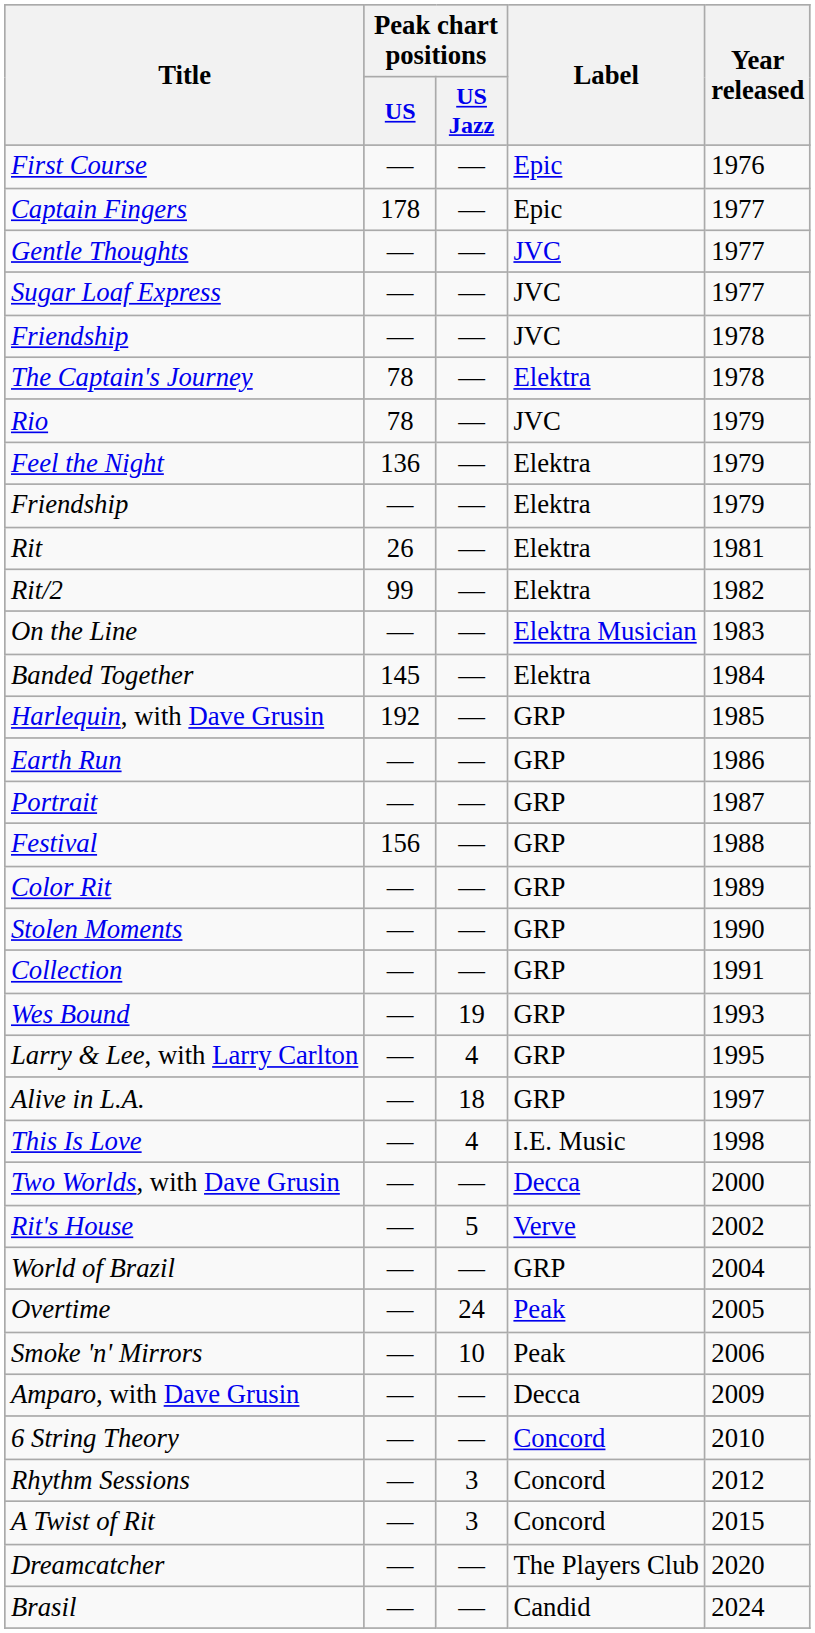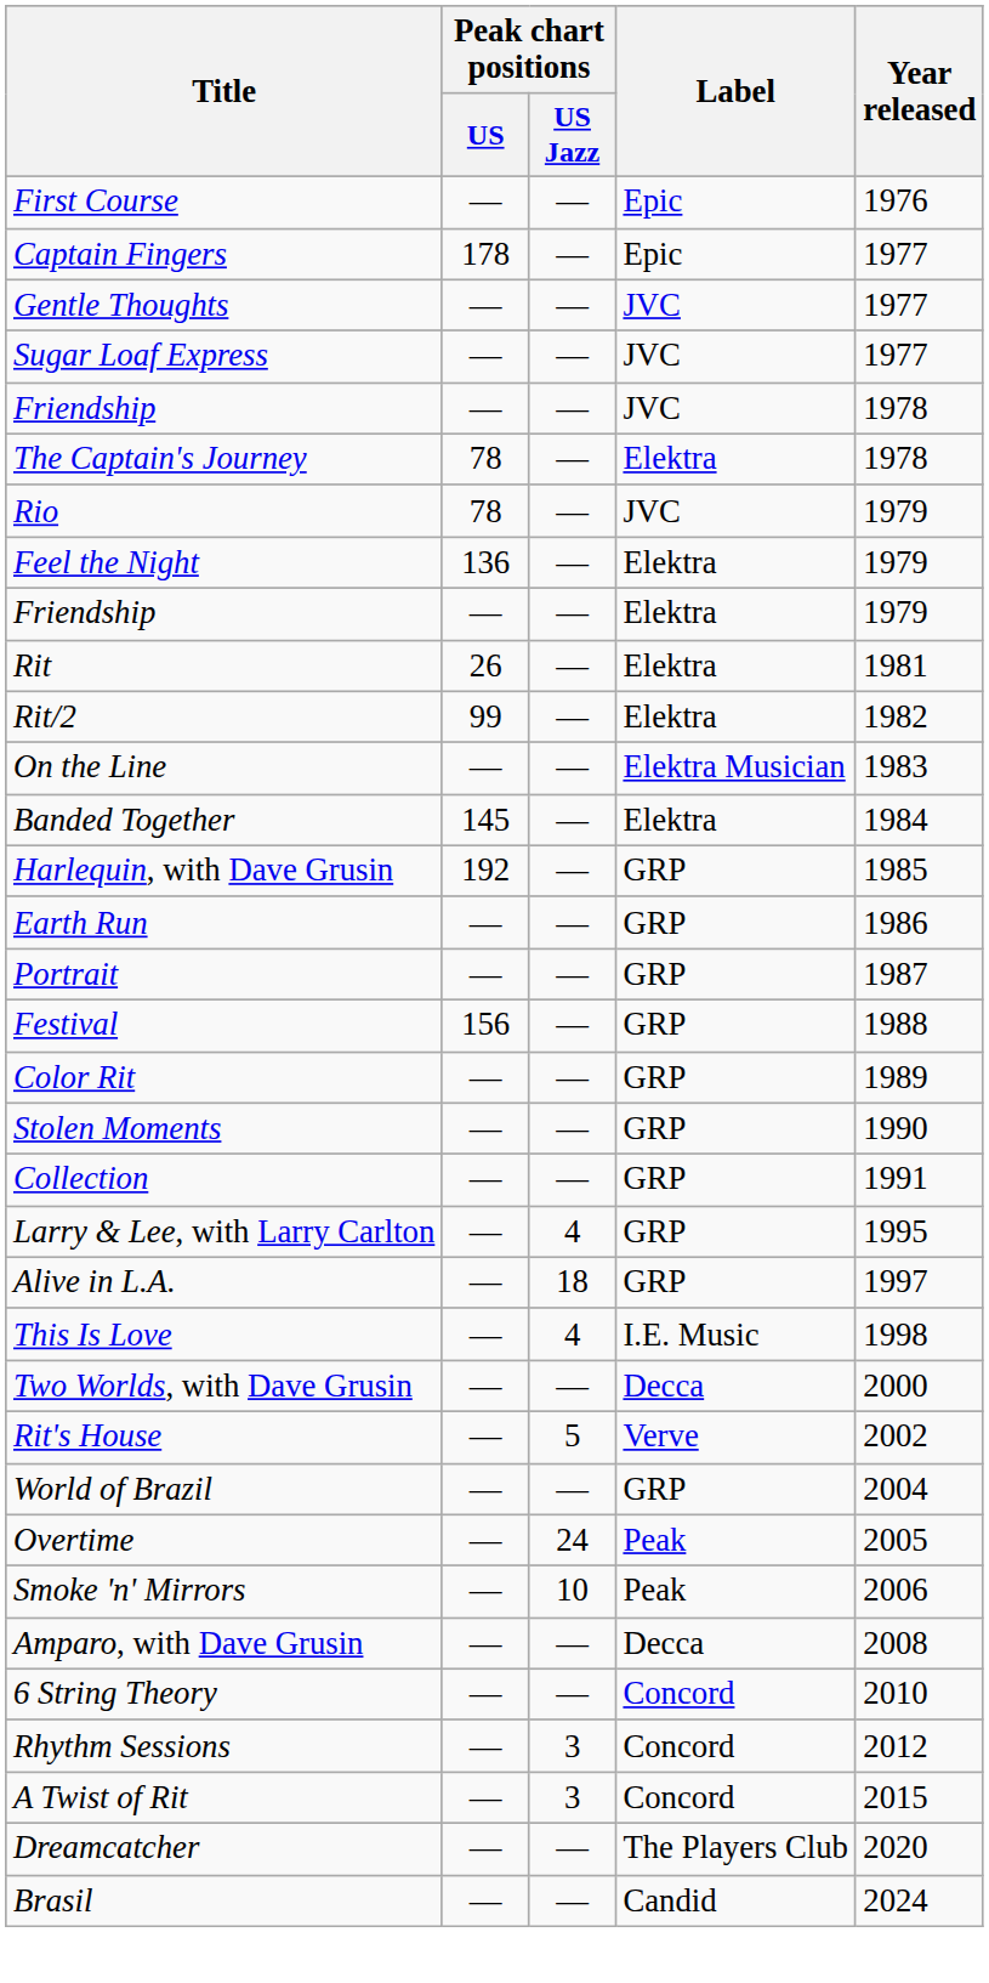- row: Wes Bound | — | 19 | GRP | 1993
Amparo, with Dave Grusin | Year released: 2009 -> 2008
